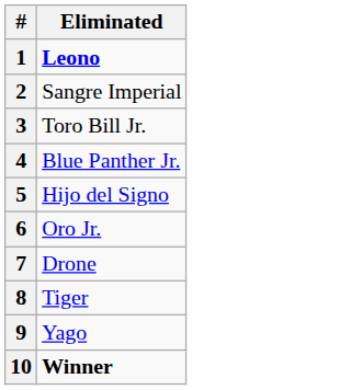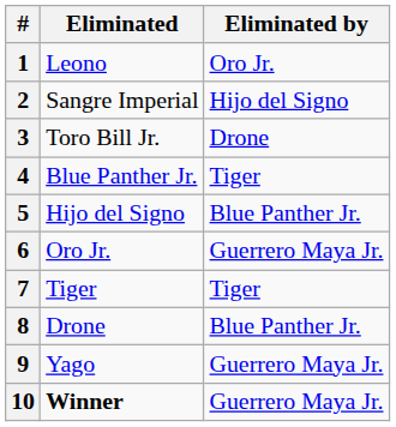+ column: Eliminated by | Oro Jr. | Hijo del Signo | Drone | Tiger | Blue Panther Jr. | Guerrero Maya Jr. | Tiger | Blue Panther Jr. | Guerrero Maya Jr. | Guerrero Maya Jr.
1 | Eliminated: bold -> normal
7 | Eliminated: Drone -> Tiger
8 | Eliminated: Tiger -> Drone
